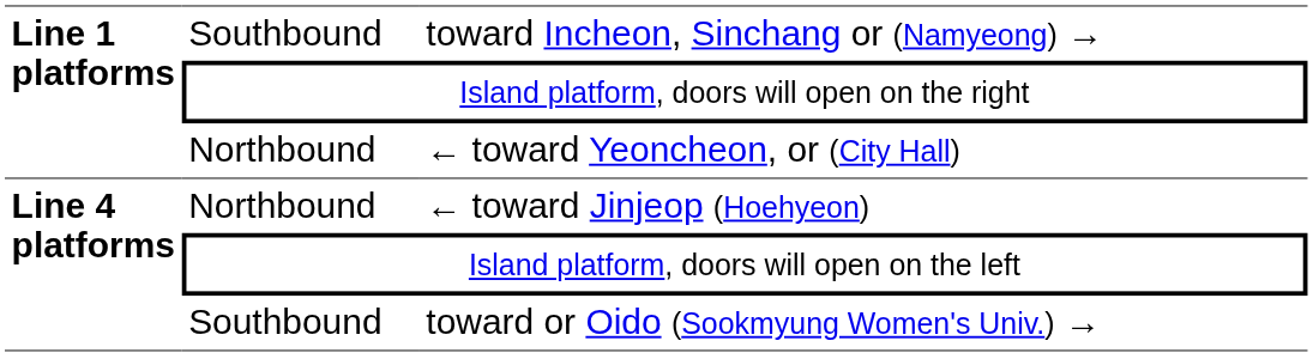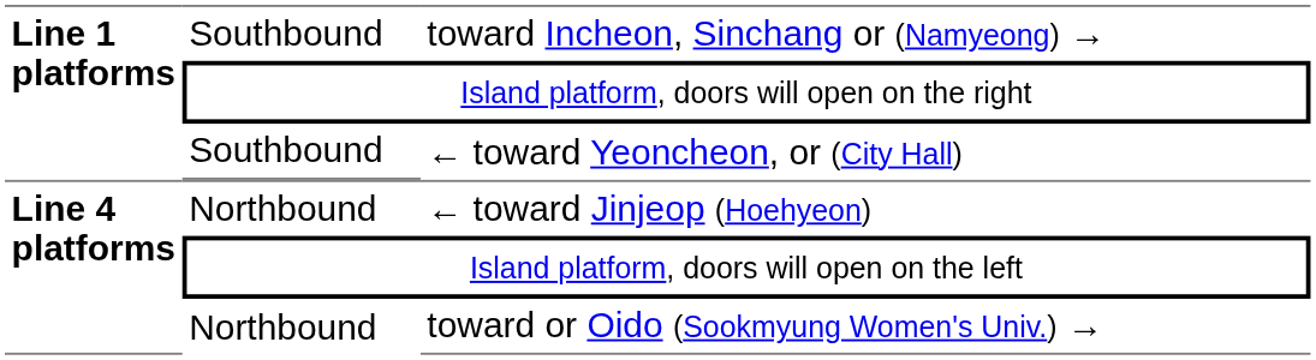← toward Yeoncheon, or (City Hall) | column 2: Northbound -> Southbound
toward or Oido (Sookmyung Women's Univ.) → | column 2: Southbound -> Northbound
